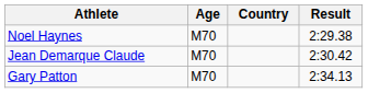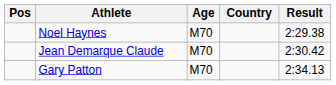+ column: Pos
